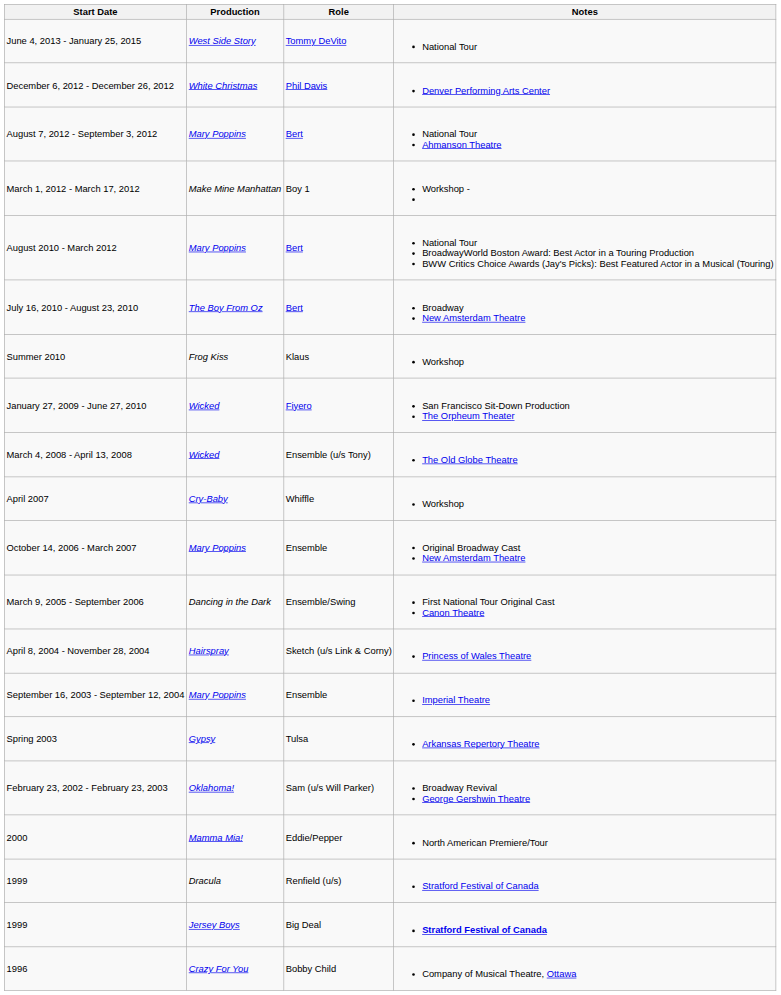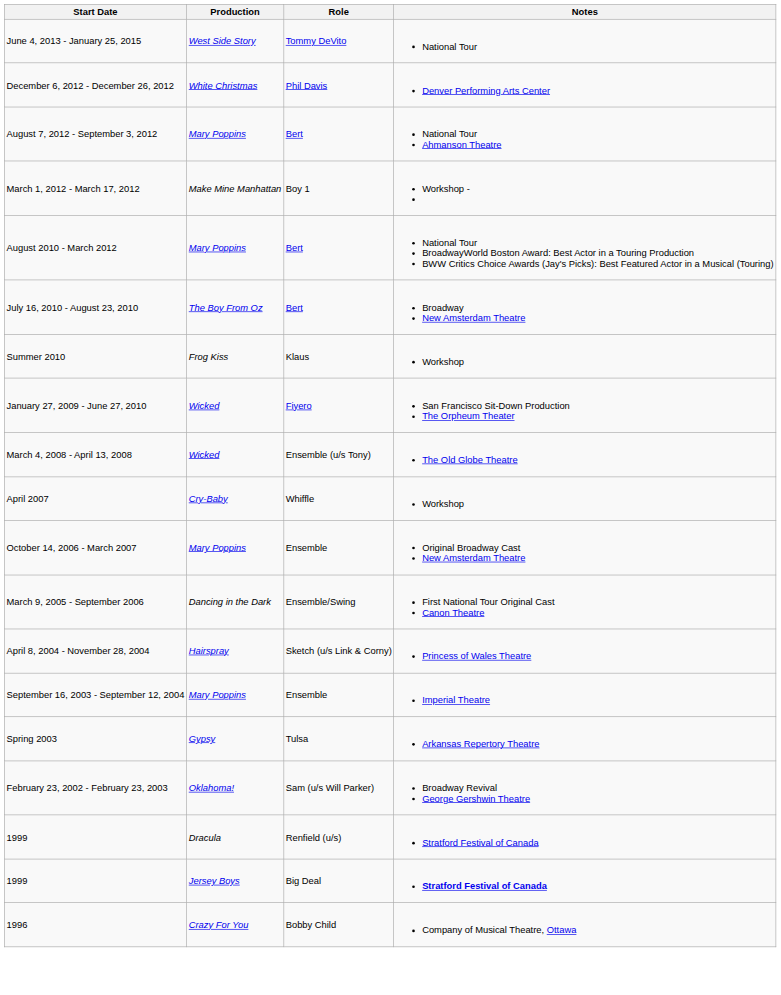- row: 2000 | Mamma Mia! | Eddie/Pepper | North American Premiere/Tour
